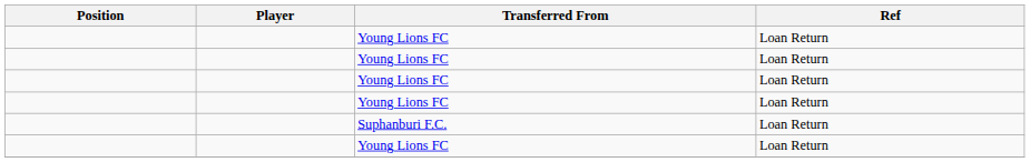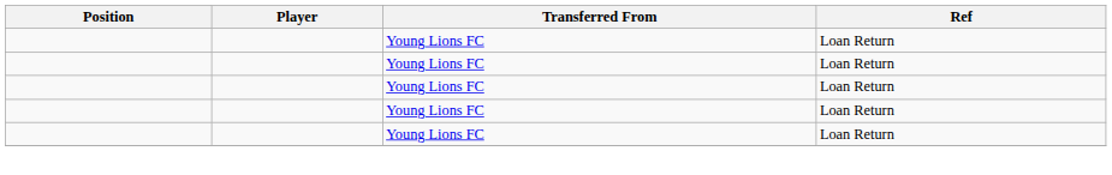- row: Suphanburi F.C. | Loan Return
